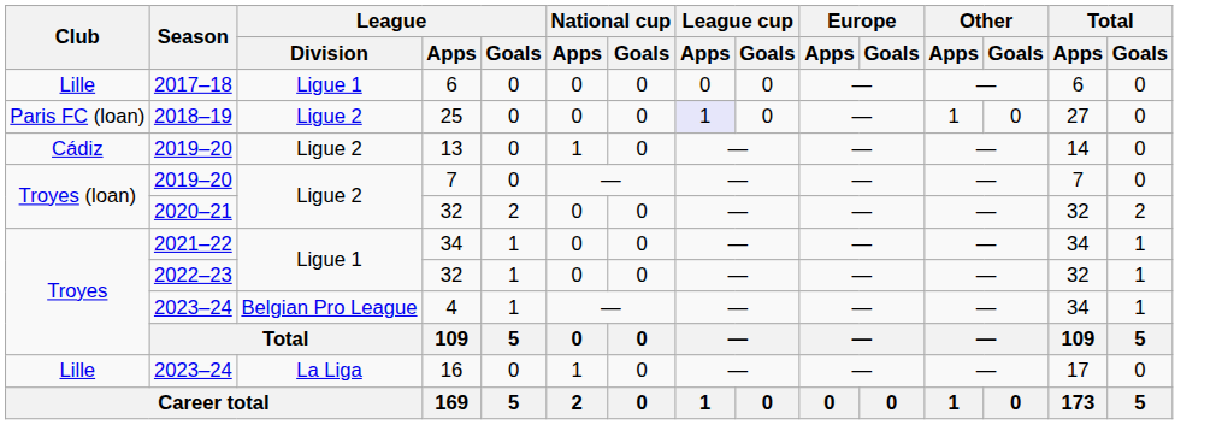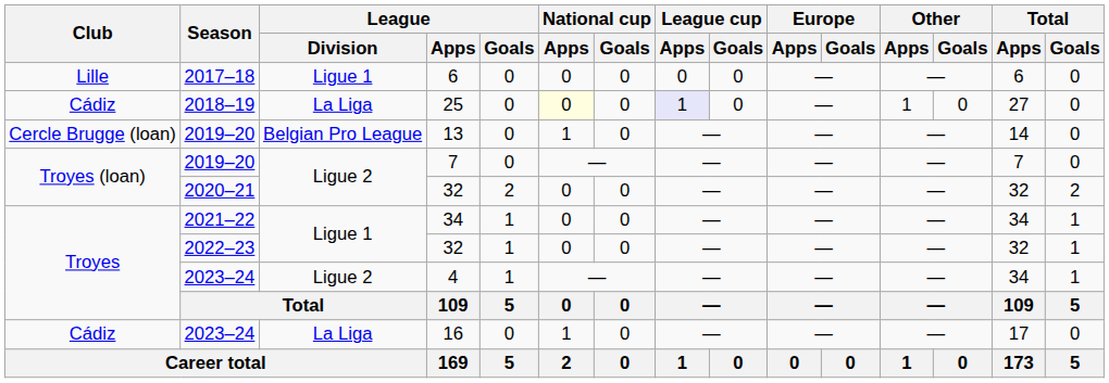25 | Club: Paris FC (loan) -> Cádiz
25 | League / Division: Ligue 2 -> La Liga
25 | National cup / Apps: no background -> lightyellow background
13 | Club: Cádiz -> Cercle Brugge (loan)
13 | League / Division: Ligue 2 -> Belgian Pro League
4 | League / Division: Belgian Pro League -> Ligue 2
16 | Club: Lille -> Cádiz
